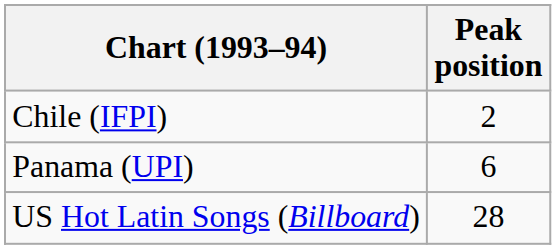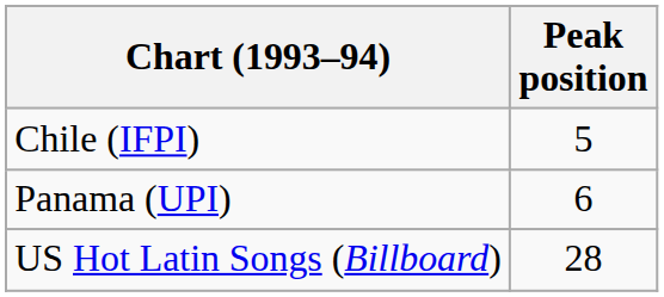Chile (IFPI) | Peak position: 2 -> 5
